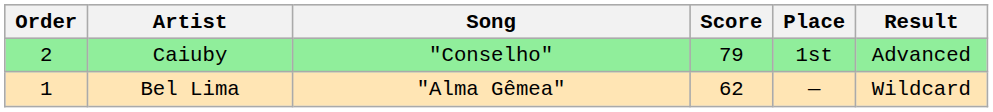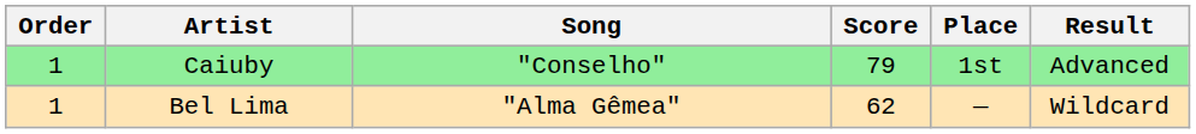Caiuby | Order: 2 -> 1
